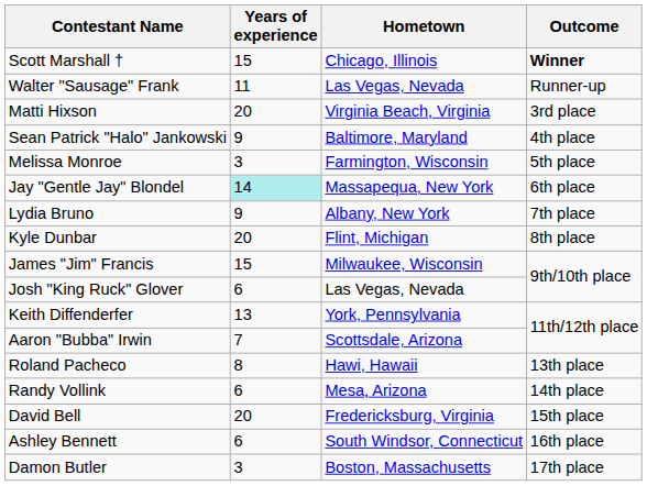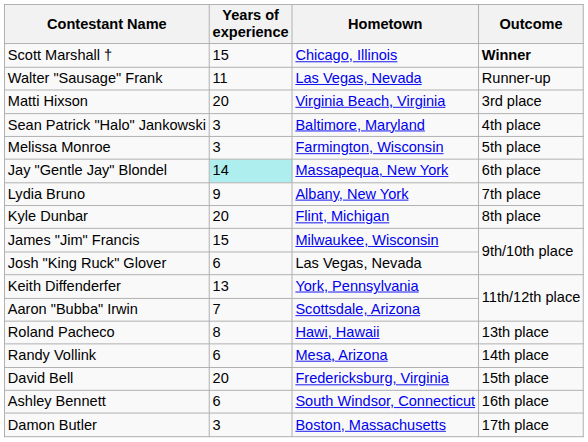Sean Patrick "Halo" Jankowski | Years of experience: 9 -> 3
